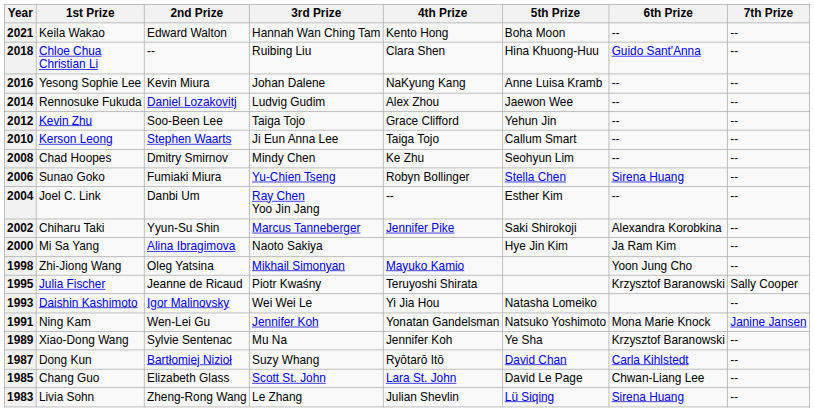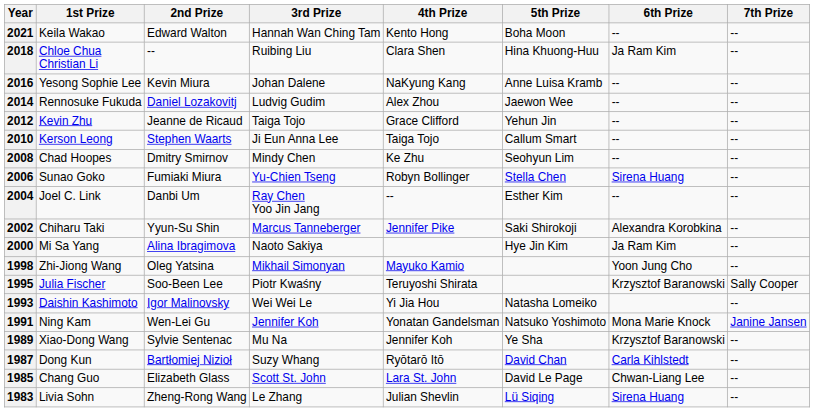2018 | 6th Prize: Guido Sant'Anna -> Ja Ram Kim
2012 | 2nd Prize: Soo-Been Lee -> Jeanne de Ricaud
1995 | 2nd Prize: Jeanne de Ricaud -> Soo-Been Lee
